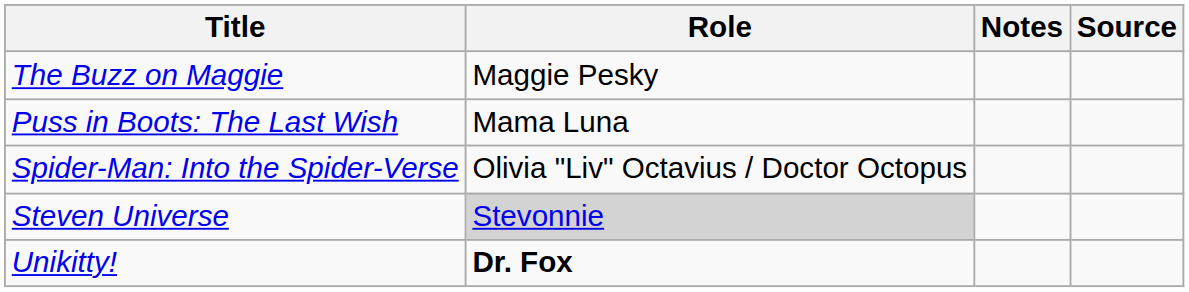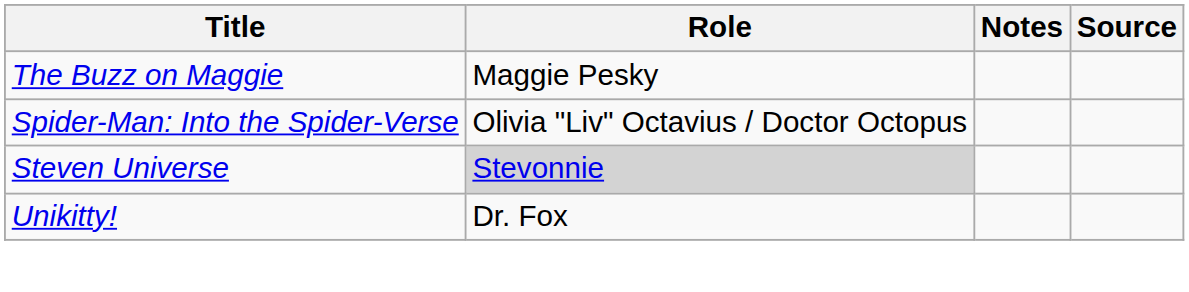- row: Puss in Boots: The Last Wish | Mama Luna
Unikitty! | Role: bold -> normal
